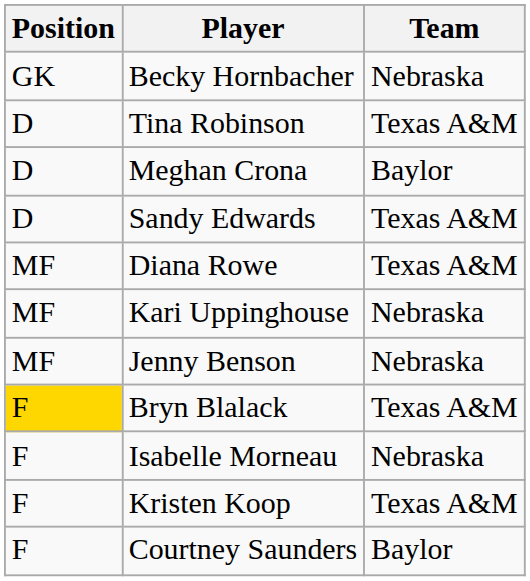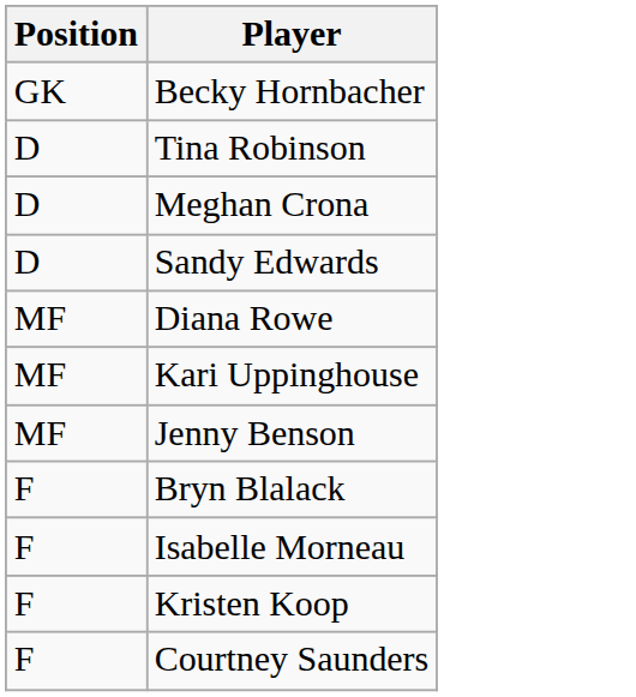- column: Team | Nebraska | Texas A&M | Baylor | Texas A&M | Texas A&M | Nebraska | Nebraska | Texas A&M | Nebraska | Texas A&M | Baylor
Bryn Blalack | Position: gold background -> no background
